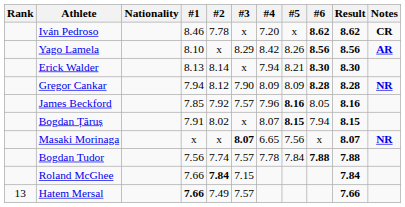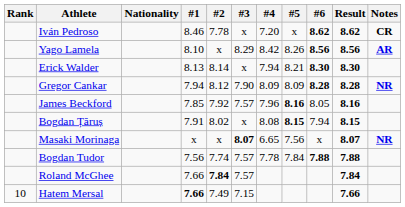Bogdan Țăruș | #4: 8.07 -> 8.08
Roland McGhee | #3: 7.15 -> 7.57
Hatem Mersal | Rank: 13 -> 10
Hatem Mersal | #3: 7.57 -> 7.15
